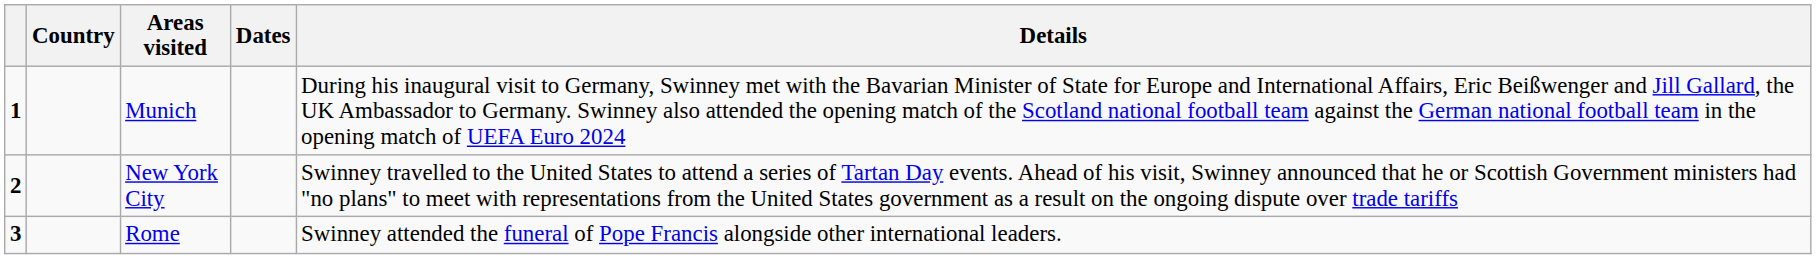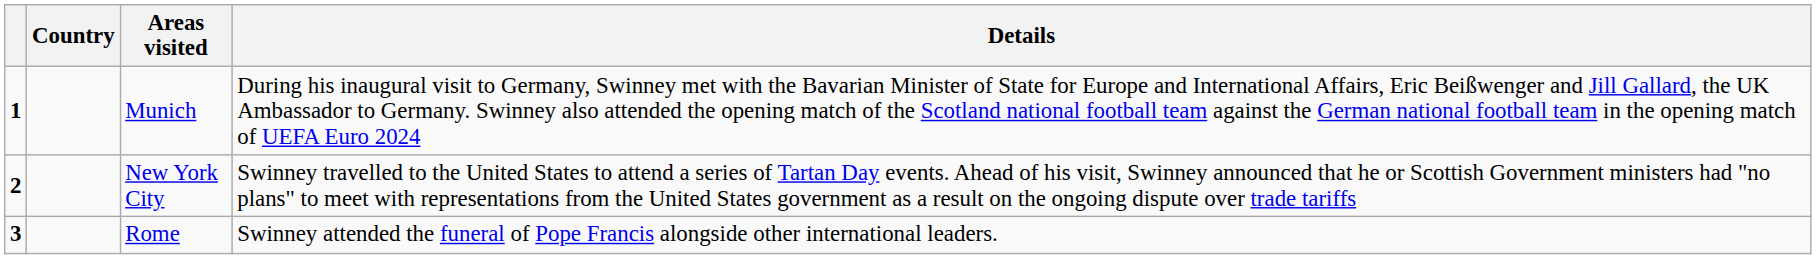- column: Dates
